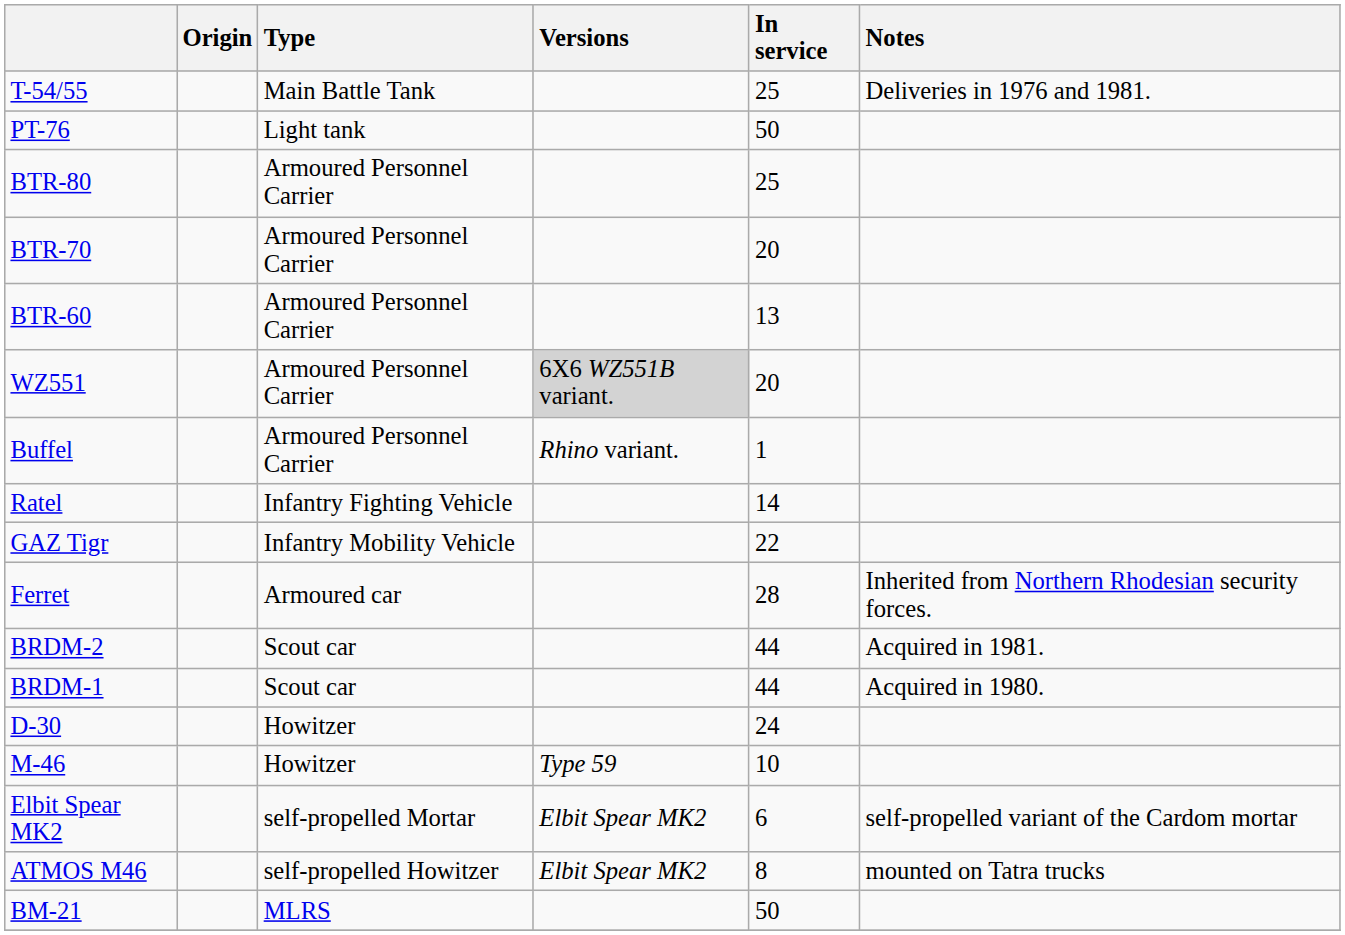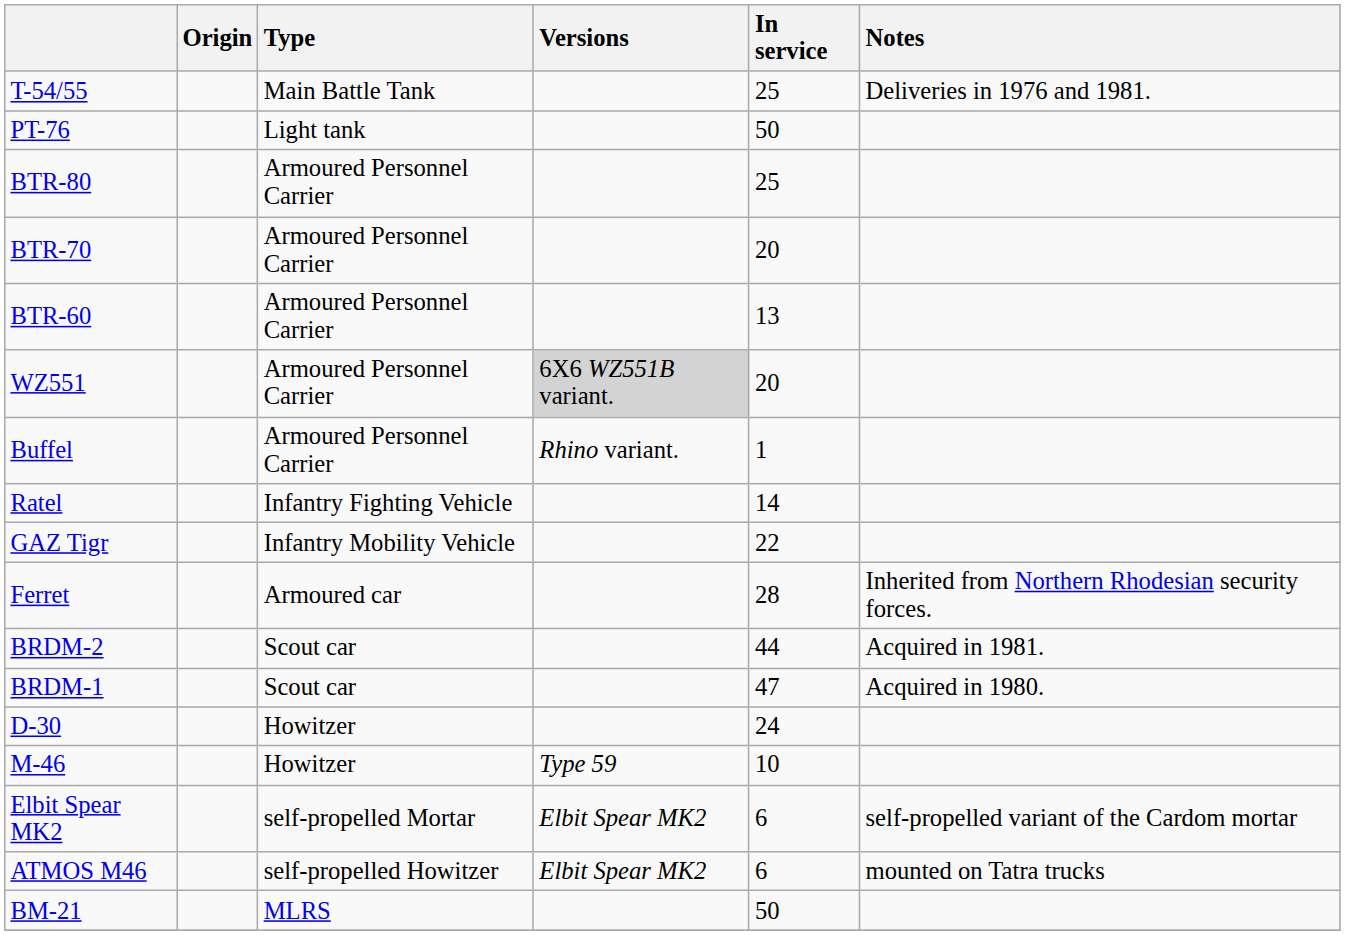BRDM-1 | In service: 44 -> 47
ATMOS M46 | In service: 8 -> 6
